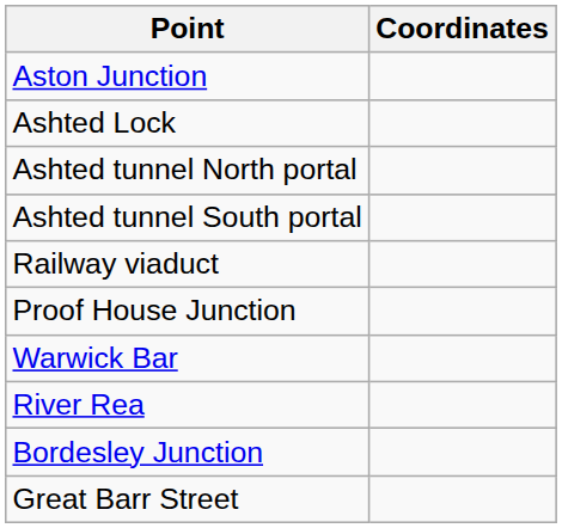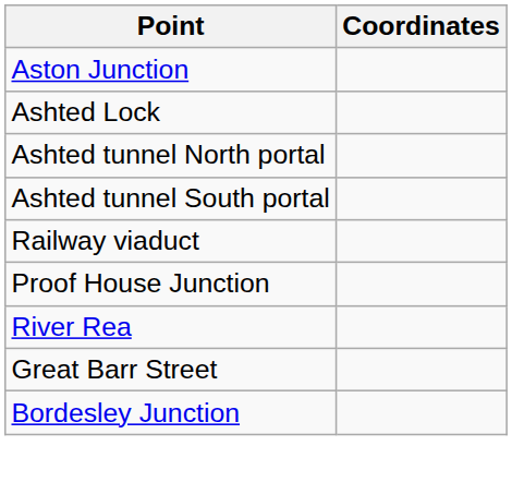- row: Warwick Bar
rows swapped: Great Barr Street <-> Bordesley Junction
